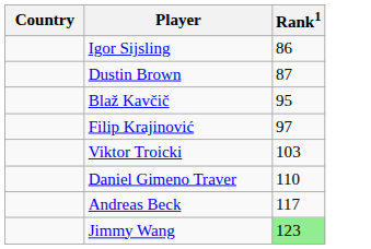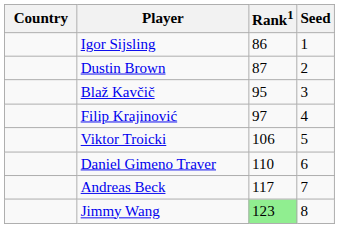+ column: Seed | 1 | 2 | 3 | 4 | 5 | 6 | 7 | 8
Viktor Troicki | Rank1: 103 -> 106
